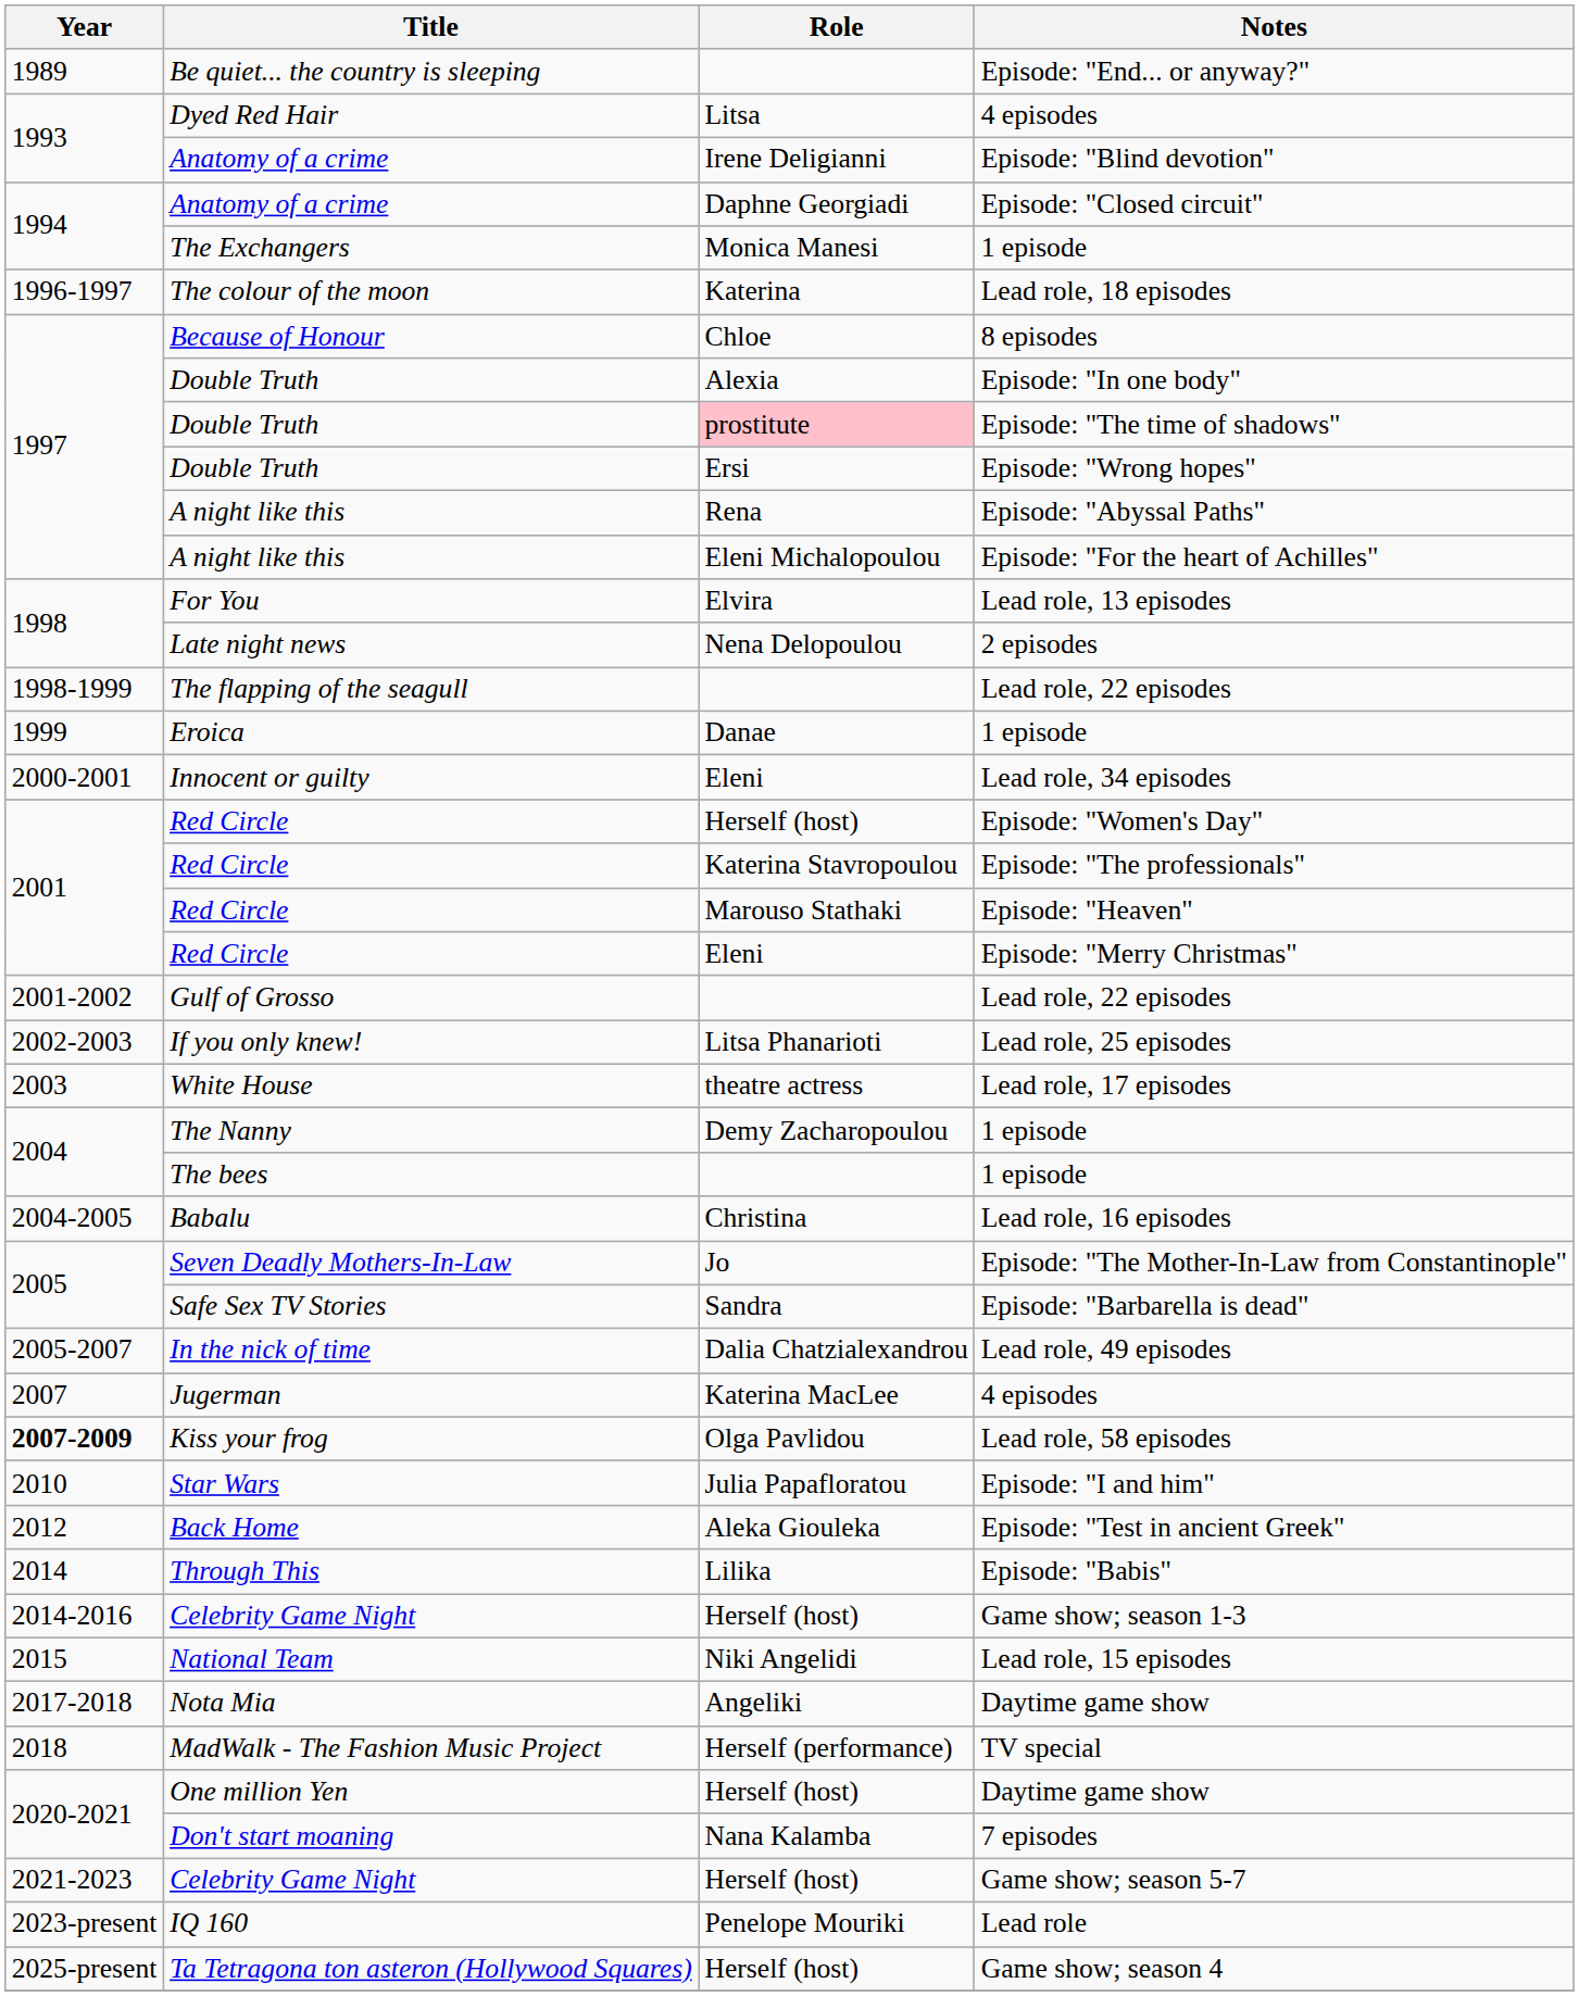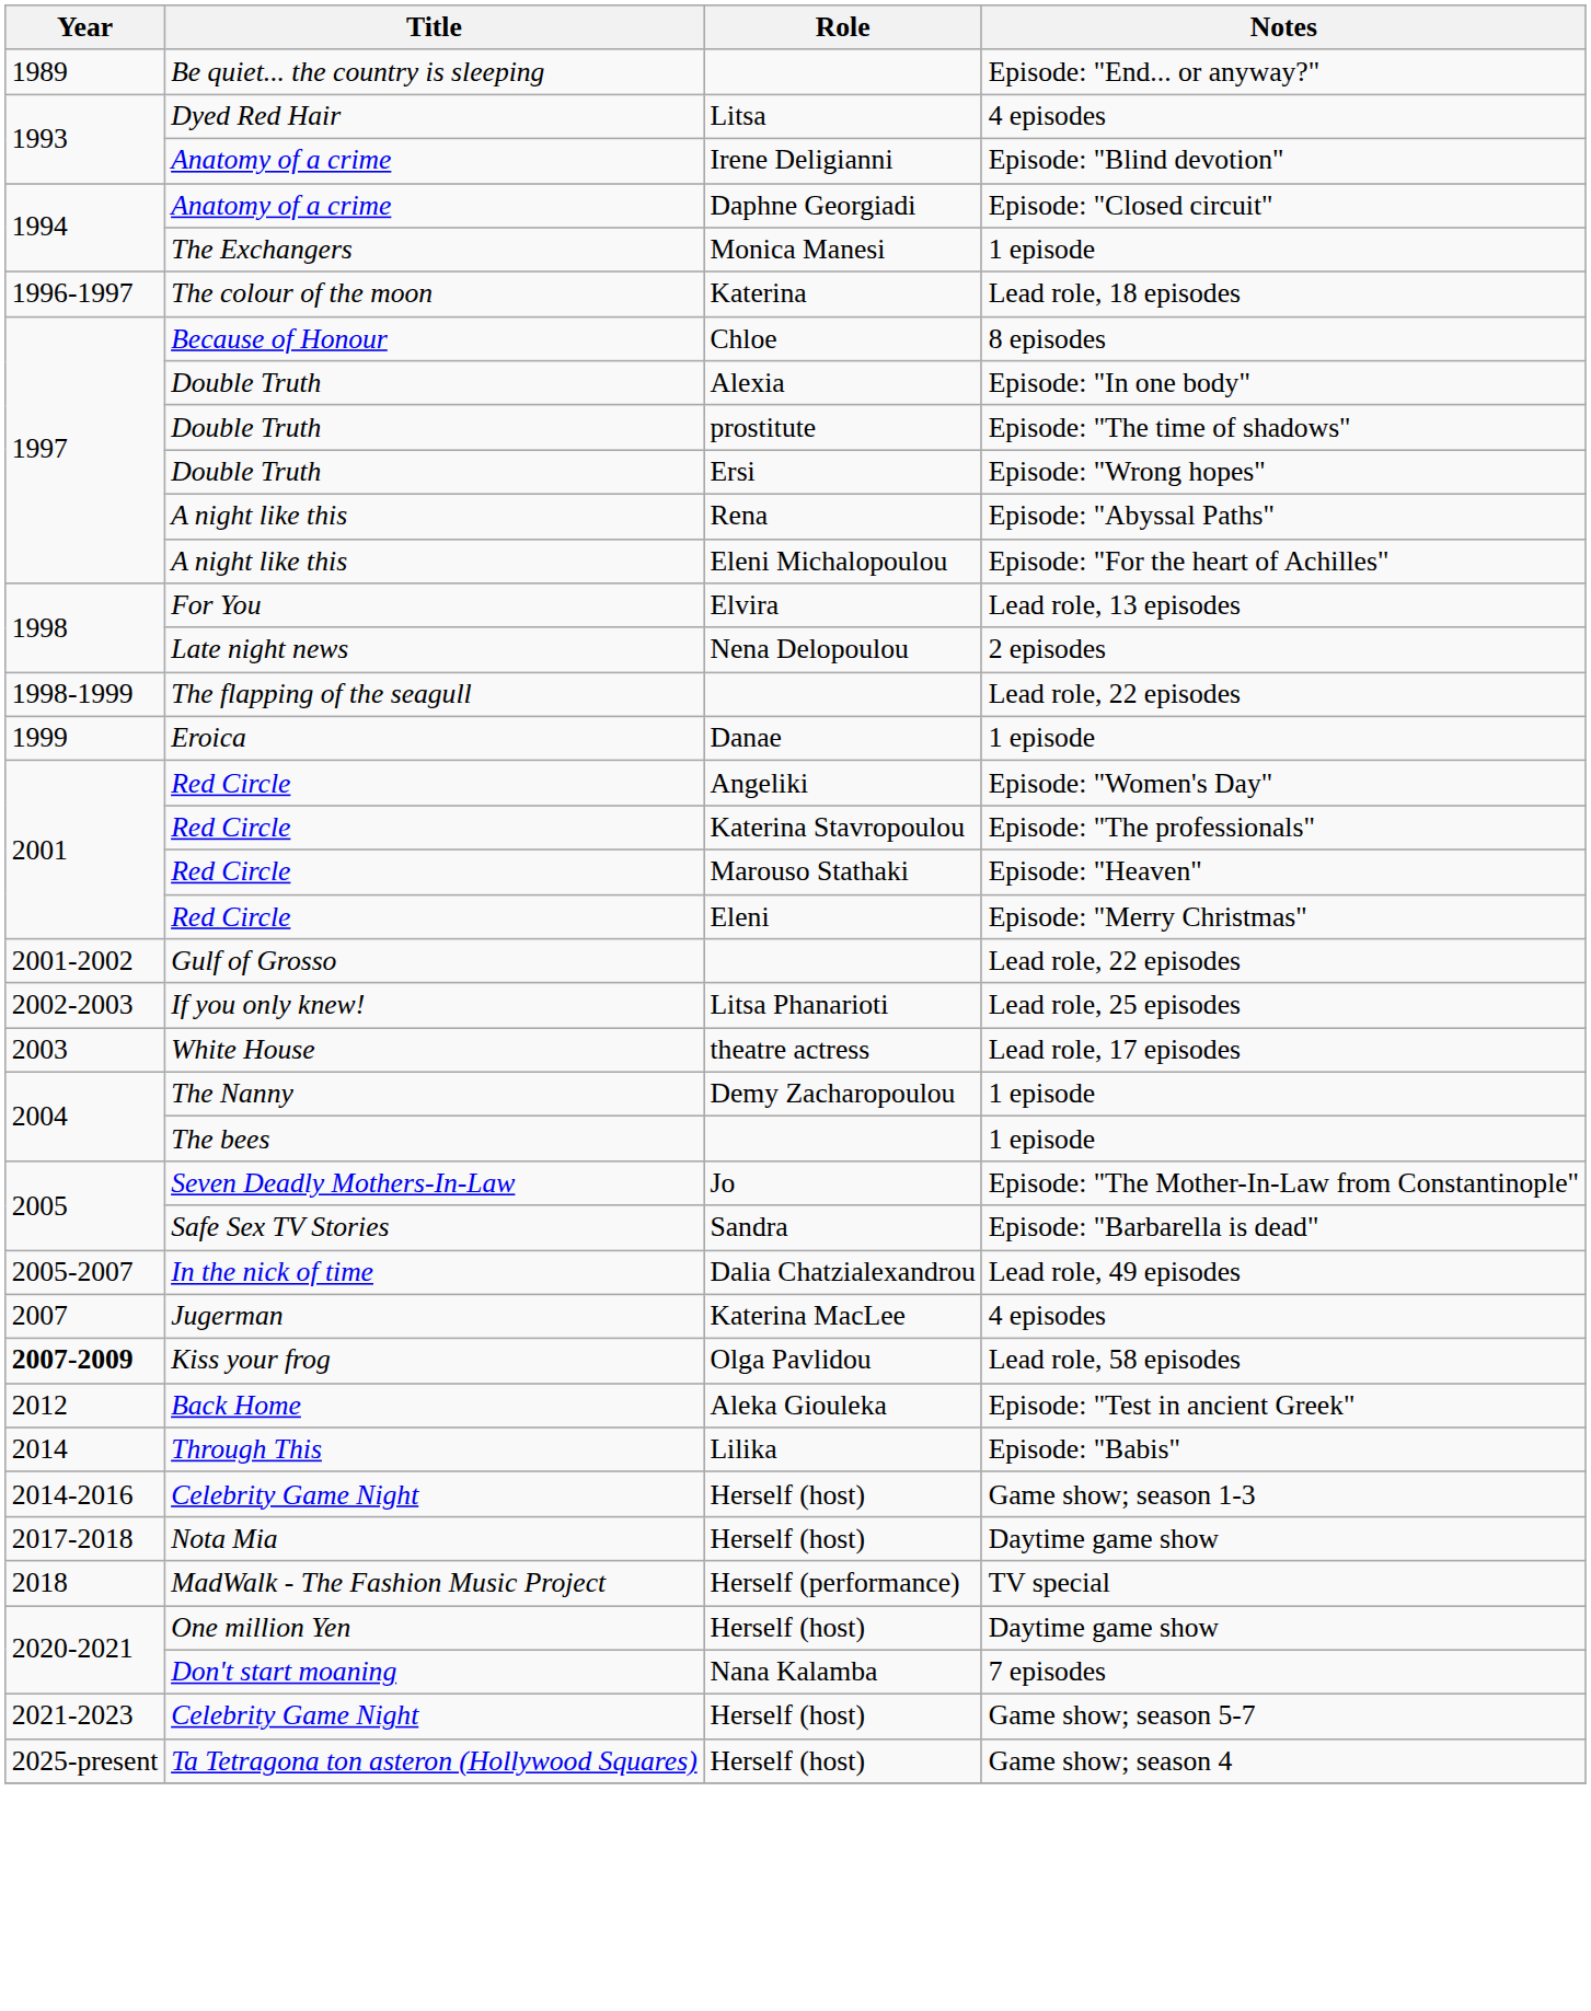Episode: "The time of shadows" | Role: pink background -> no background
- row: 2000-2001 | Innocent or guilty | Eleni | Lead role, 34 episodes
Episode: "Women's Day" | Role: Herself (host) -> Angeliki
- row: 2004-2005 | Babalu | Christina | Lead role, 16 episodes
- row: 2010 | Star Wars | Julia Papafloratou | Episode: "I and him"
- row: 2015 | National Team | Niki Angelidi | Lead role, 15 episodes
Nota Mia / Daytime game show | Role: Angeliki -> Herself (host)
- row: 2023-present | IQ 160 | Penelope Mouriki | Lead role
